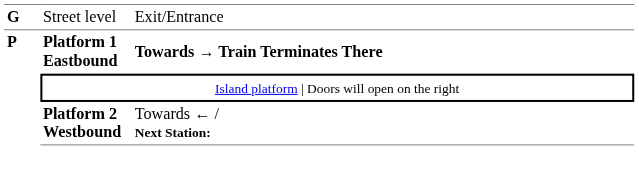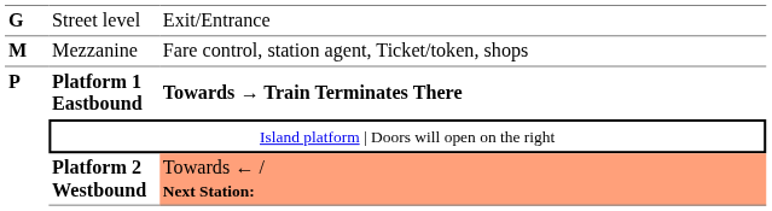+ row: M | Mezzanine | Fare control, station agent, Ticket/token, shops
Platform 2 Westbound | column 3: no background -> lightsalmon background
